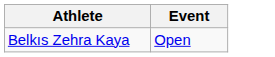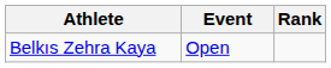+ column: Rank
